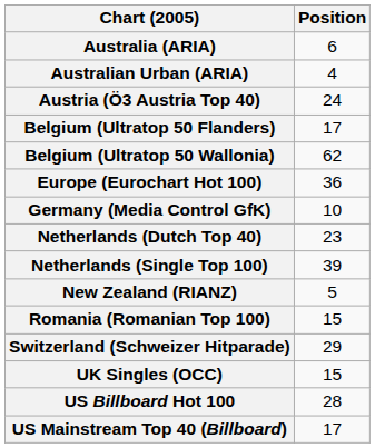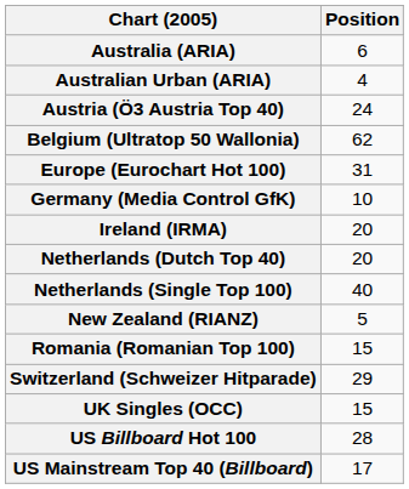- row: Belgium (Ultratop 50 Flanders) | 17
Europe (Eurochart Hot 100) | Position: 36 -> 31
+ row: Ireland (IRMA) | 20
Netherlands (Dutch Top 40) | Position: 23 -> 20
Netherlands (Single Top 100) | Position: 39 -> 40
